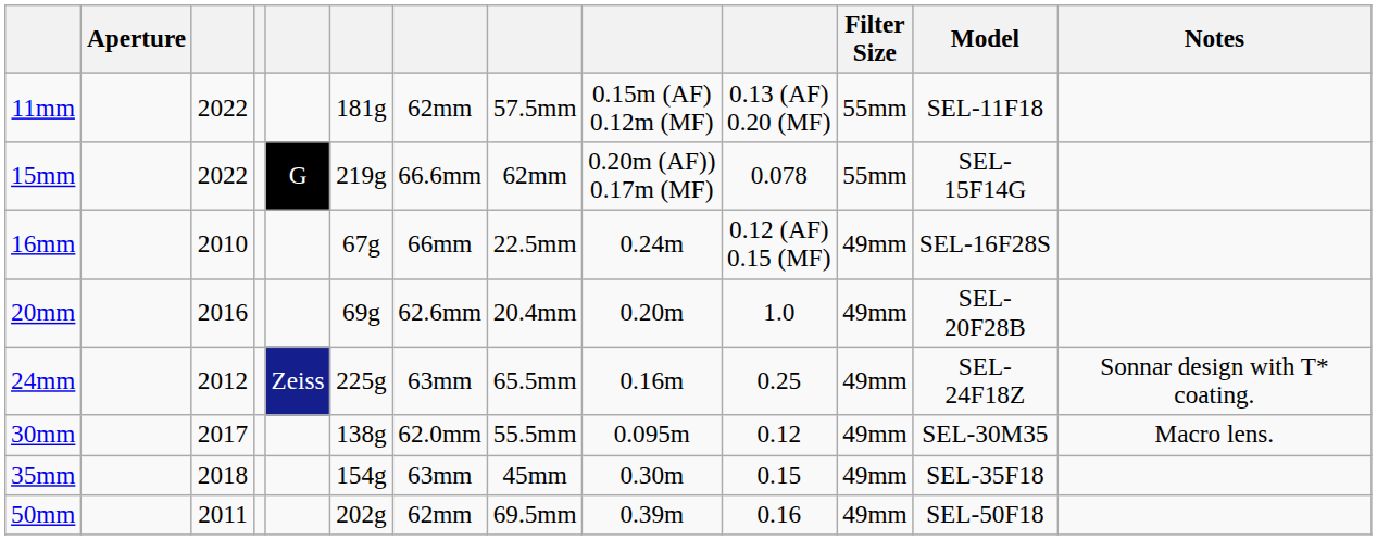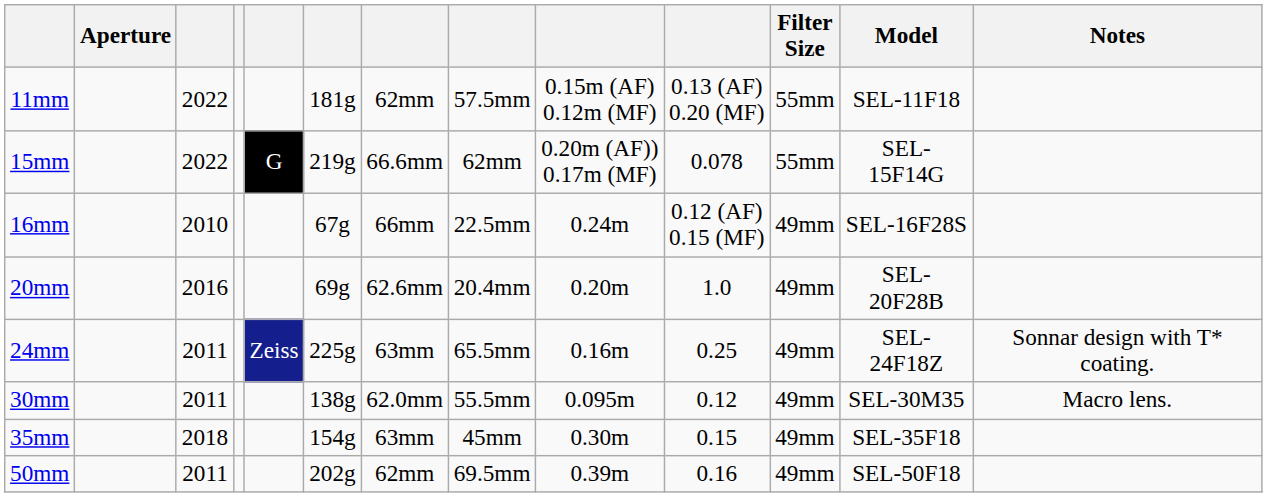24mm | column 3: 2012 -> 2011
30mm | column 3: 2017 -> 2011
